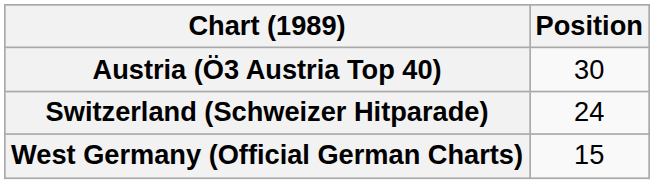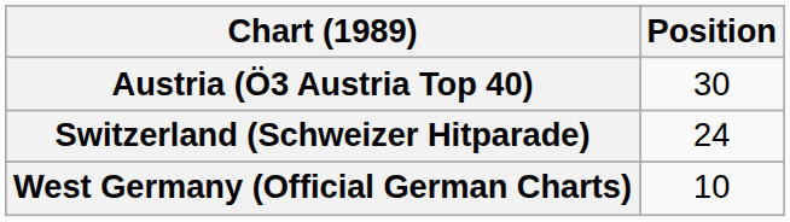West Germany (Official German Charts) | Position: 15 -> 10
